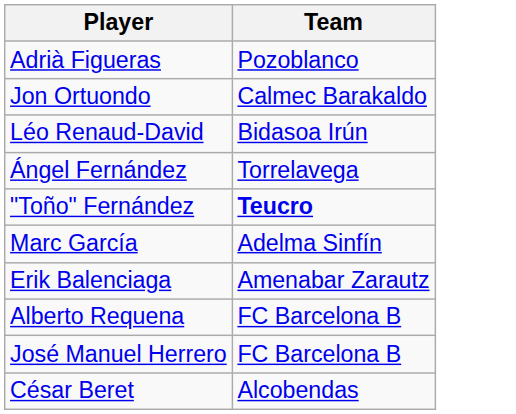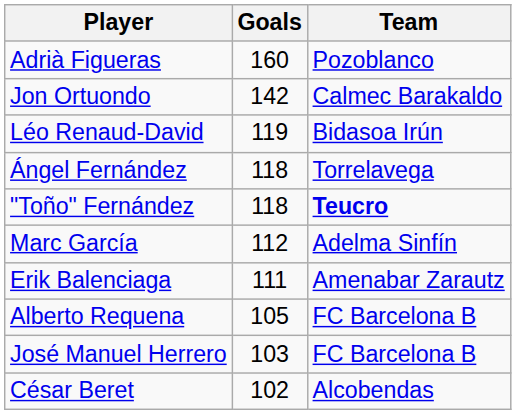+ column: Goals | 160 | 142 | 119 | 118 | 118 | 112 | 111 | 105 | 103 | 102
